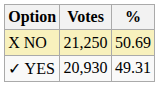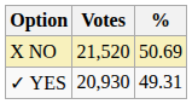X NO | Votes: 21,250 -> 21,520
